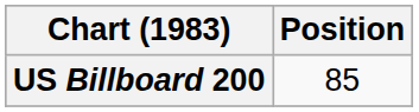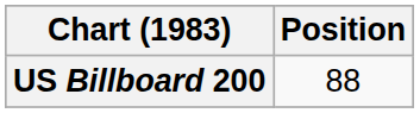US Billboard 200 | Position: 85 -> 88
